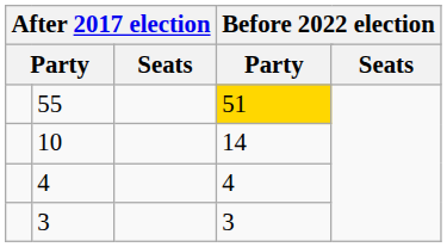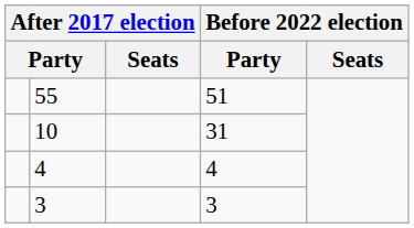55 | column 4: gold background -> no background
10 | column 4: 14 -> 31
